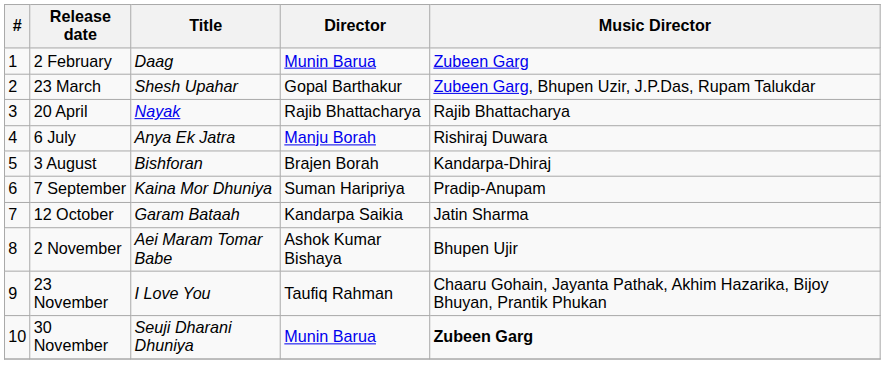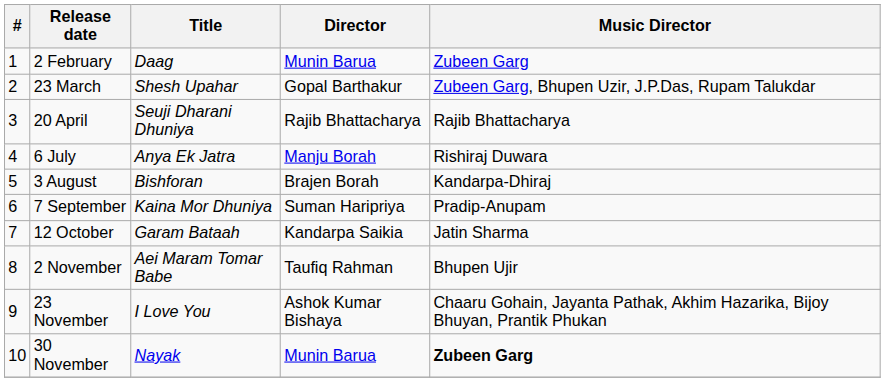20 April | Title: Nayak -> Seuji Dharani Dhuniya
2 November | Director: Ashok Kumar Bishaya -> Taufiq Rahman
23 November | Director: Taufiq Rahman -> Ashok Kumar Bishaya
30 November | Title: Seuji Dharani Dhuniya -> Nayak
